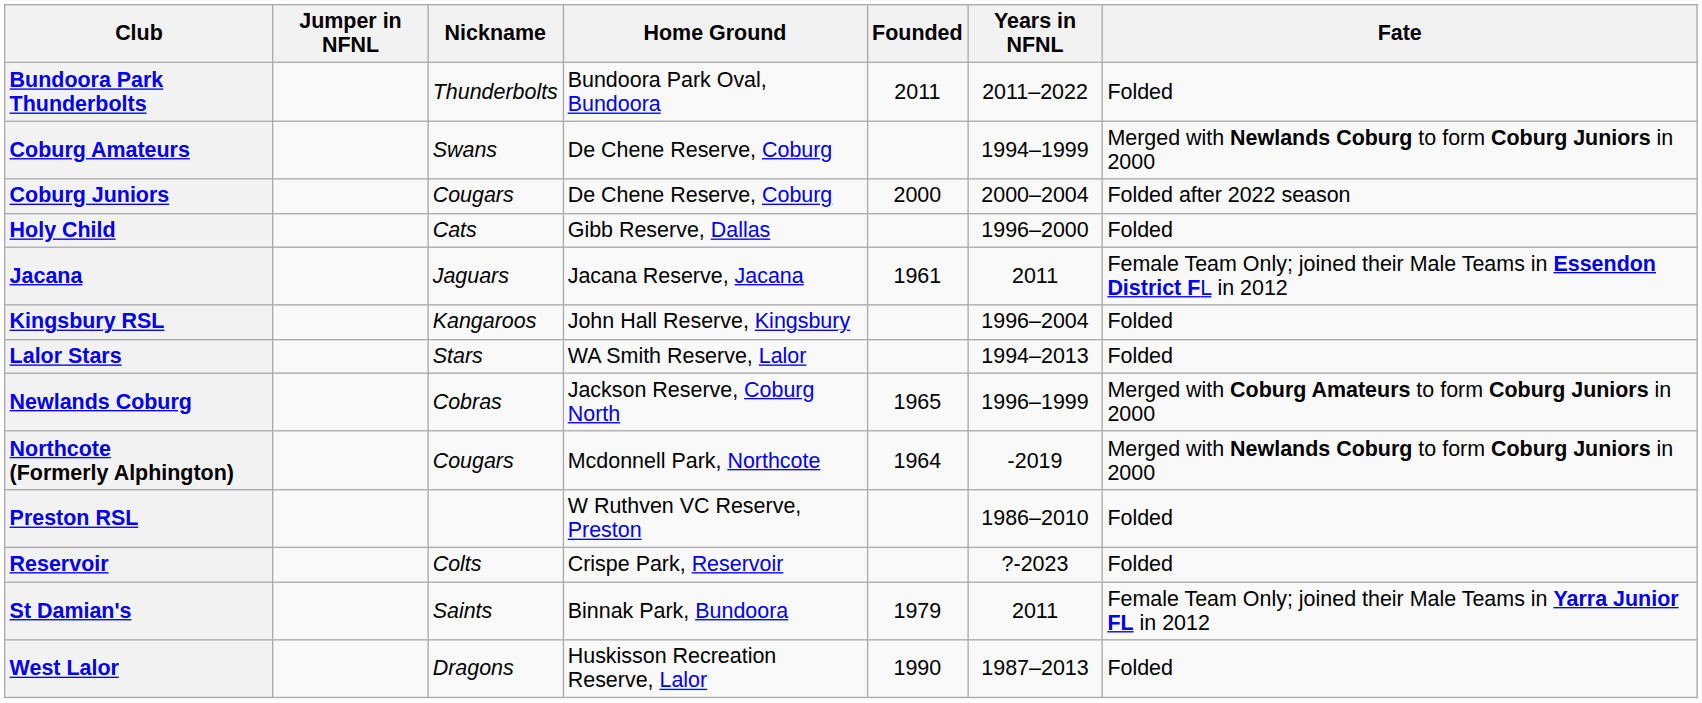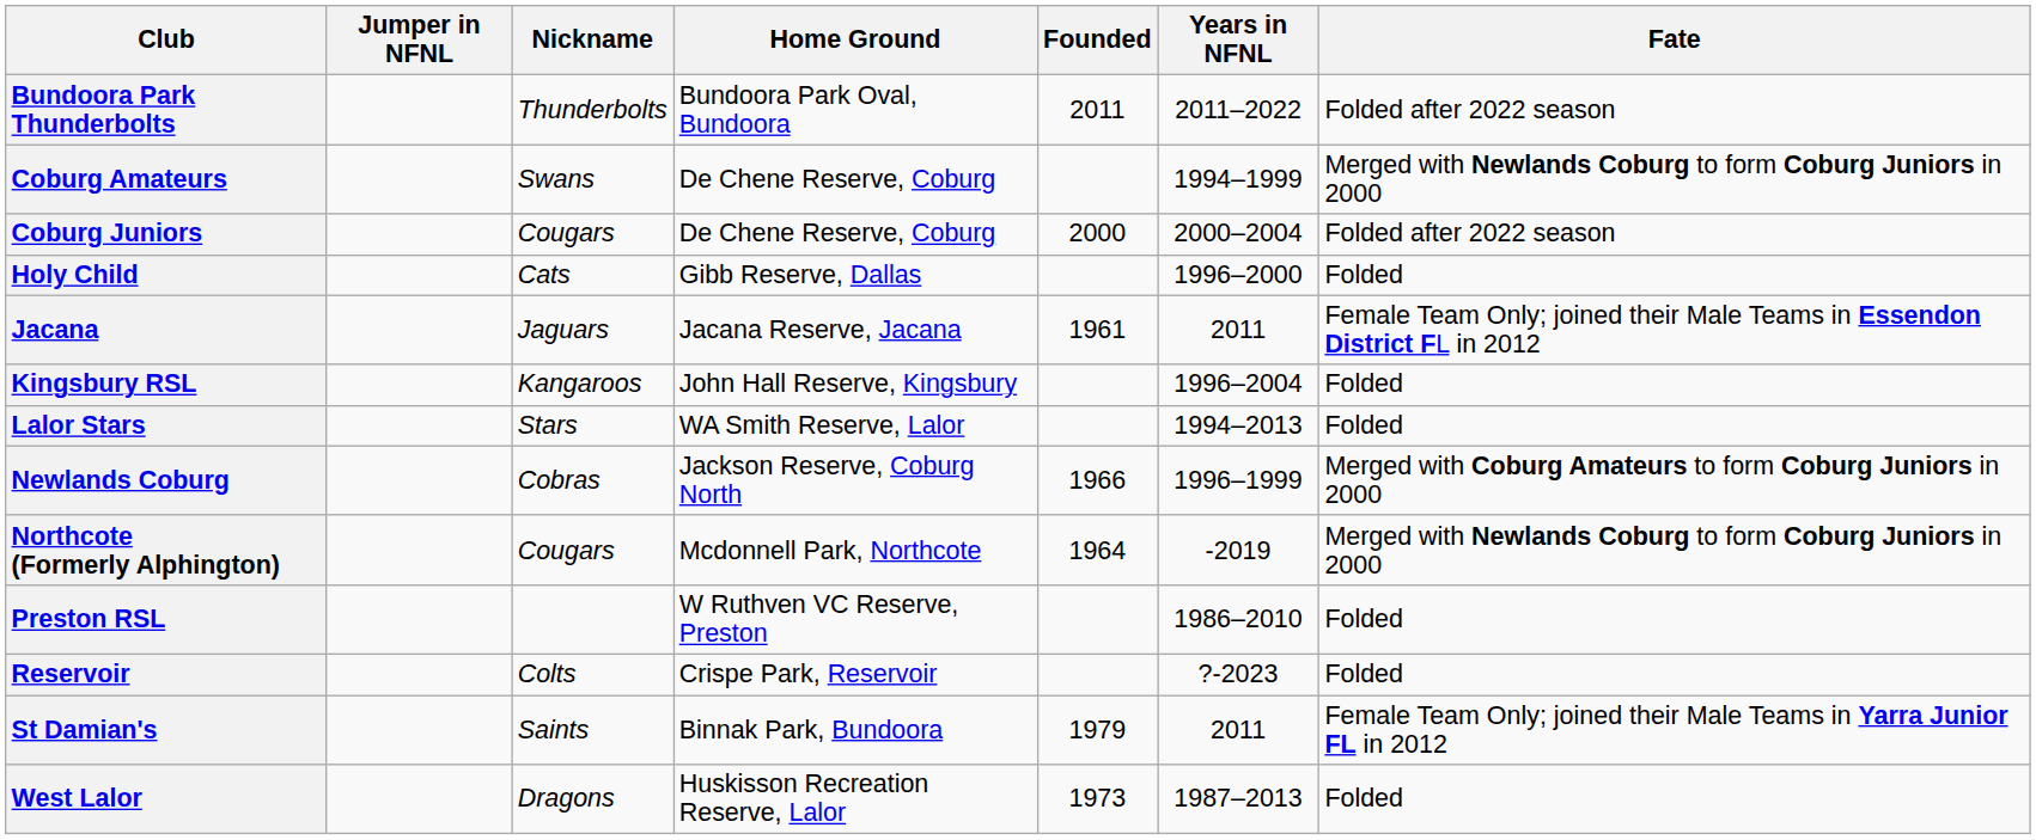Bundoora Park Thunderbolts | Fate: Folded -> Folded after 2022 season
Newlands Coburg | Founded: 1965 -> 1966
West Lalor | Founded: 1990 -> 1973
